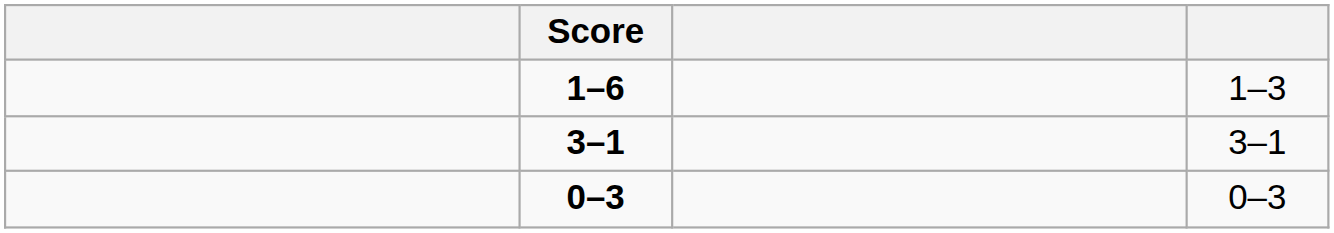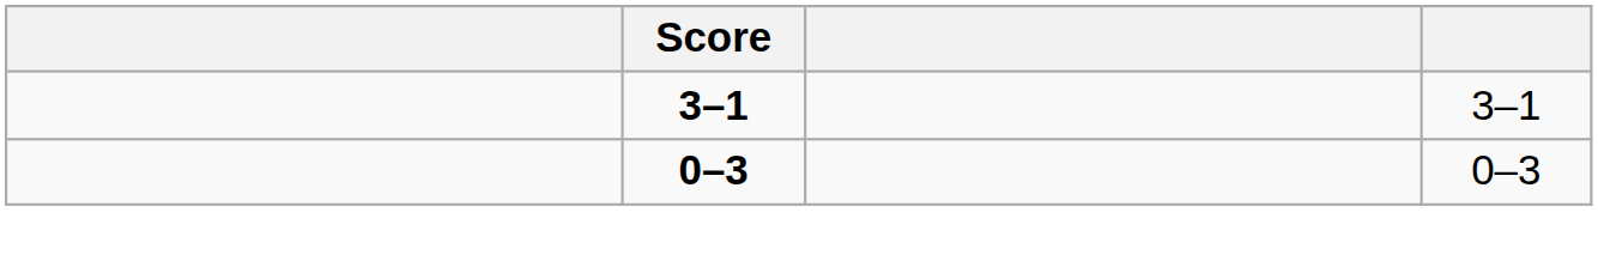- row: 1–6 | 1–3
